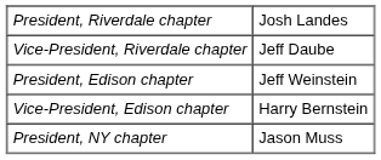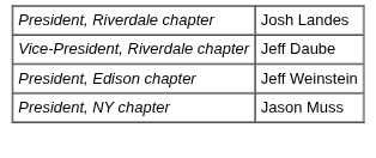- row: Vice-President, Edison chapter | Harry Bernstein
